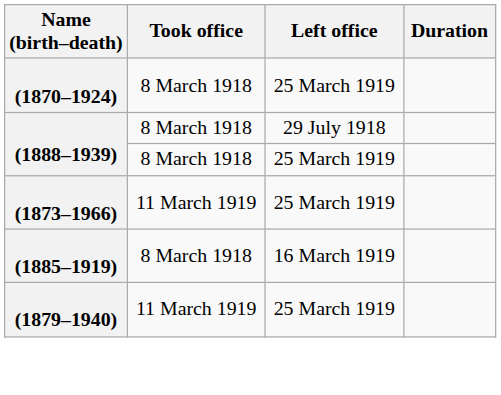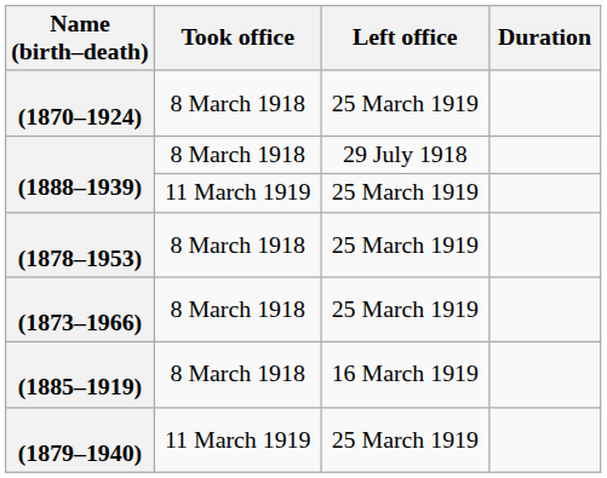(1888–1939) / 25 March 1919 | Took office: 8 March 1918 -> 11 March 1919
+ row: (1878–1953) | 8 March 1918 | 25 March 1919
(1873–1966) | Took office: 11 March 1919 -> 8 March 1918
